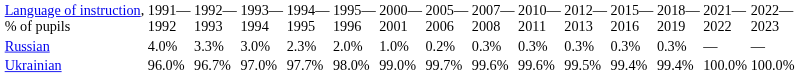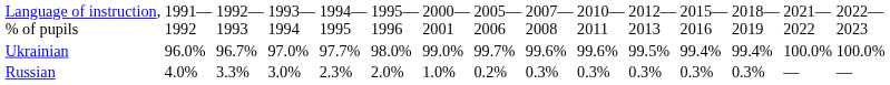rows swapped: Ukrainian <-> Russian
